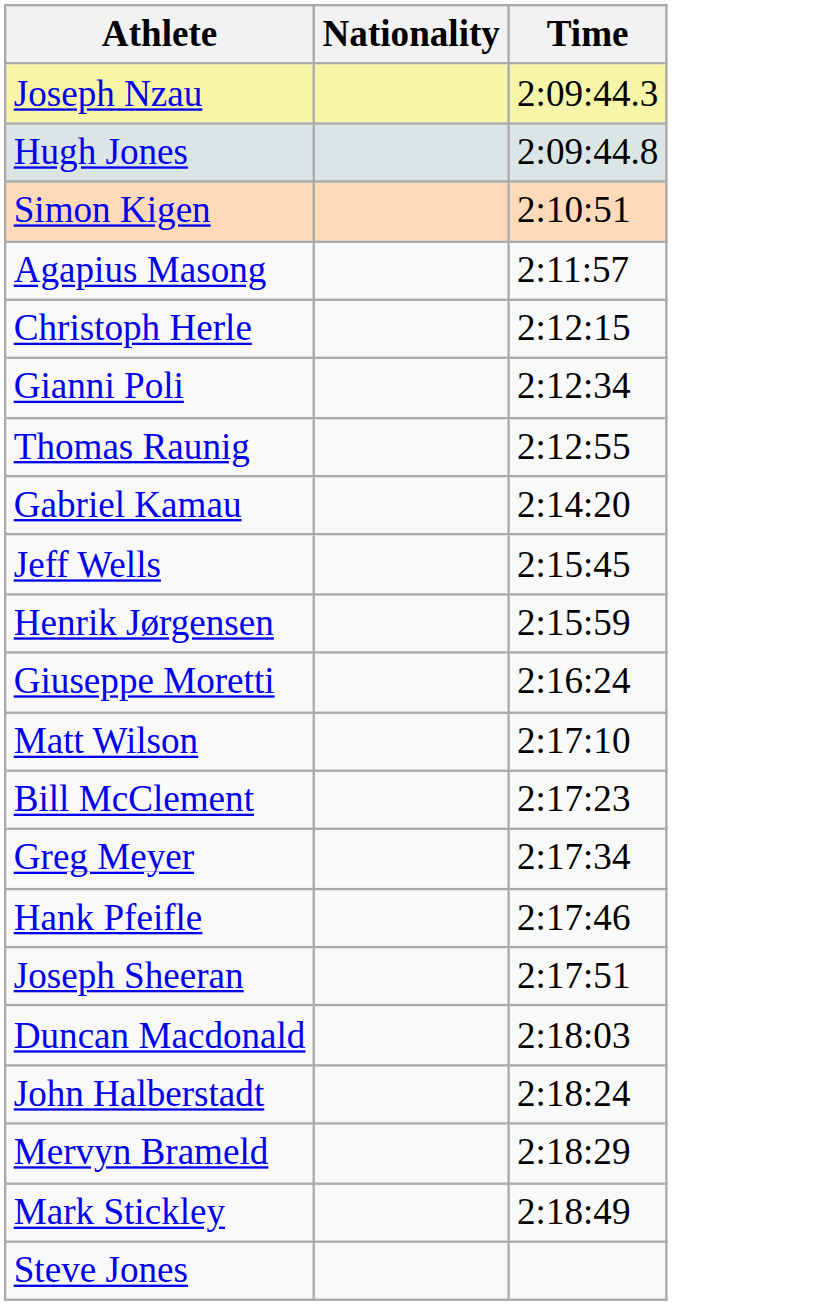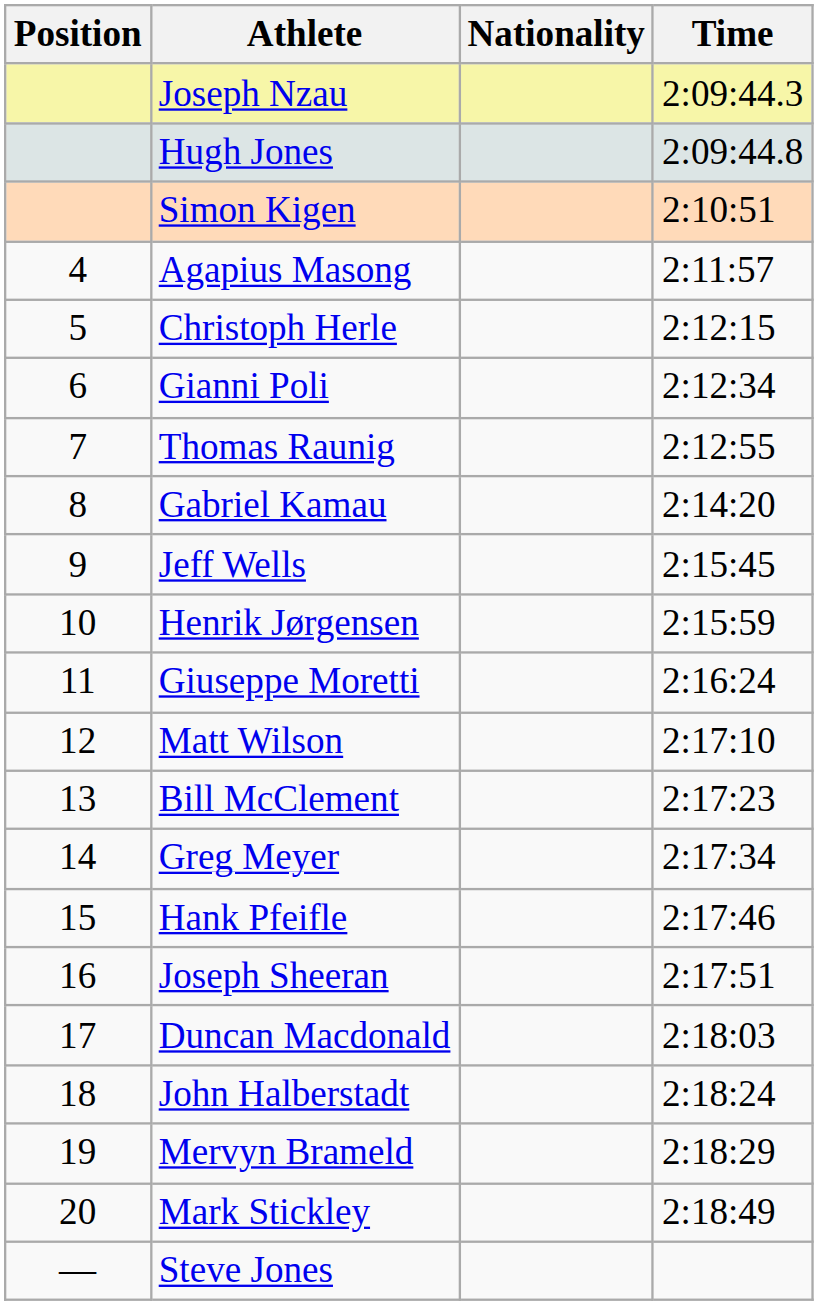+ column: Position | 4 | 5 | 6 | 7 | 8 | 9 | 10 | 11 | 12 | 13 | 14 | 15 | 16 | 17 | 18 | 19 | 20 | —
